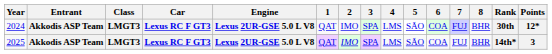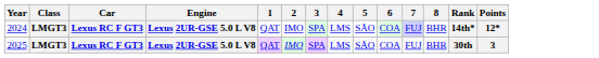- column: Entrant | Akkodis ASP Team | Akkodis ASP Team
2024 | Rank: 30th -> 14th*
2025 | Rank: 14th* -> 30th
